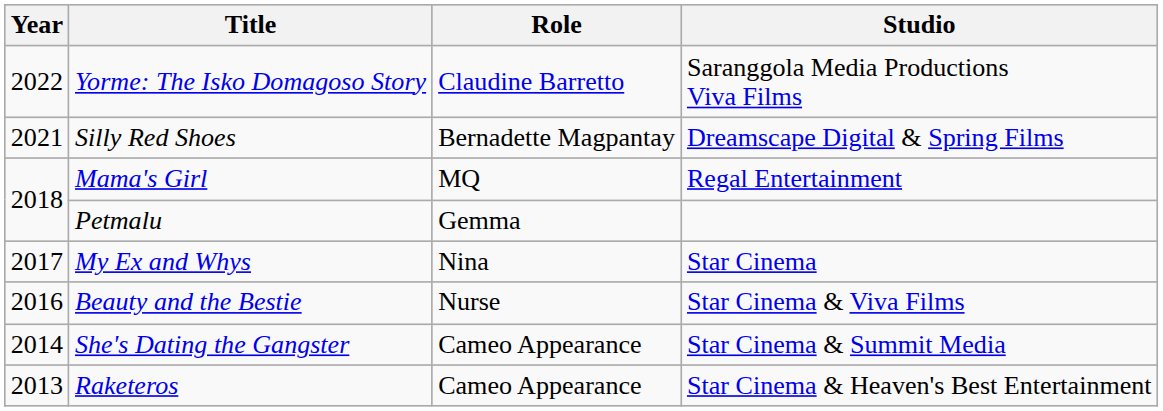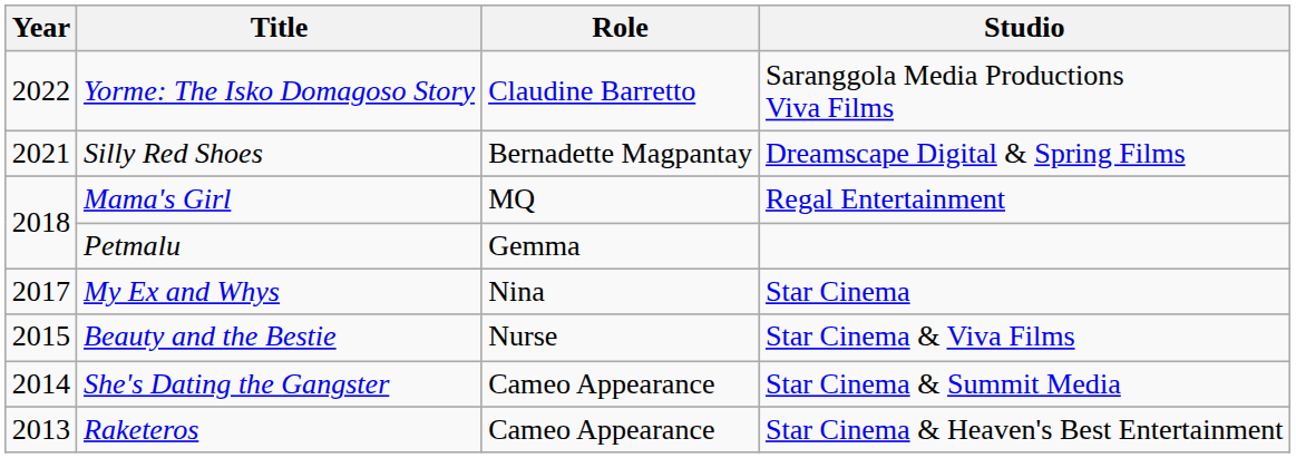Beauty and the Bestie | Year: 2016 -> 2015
